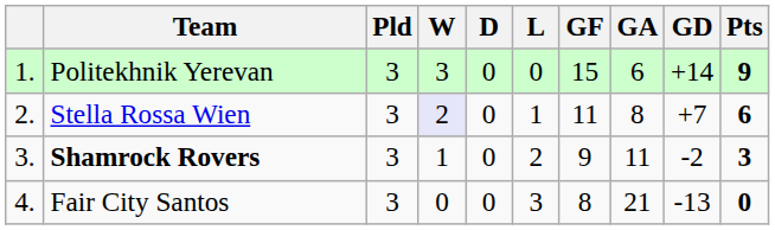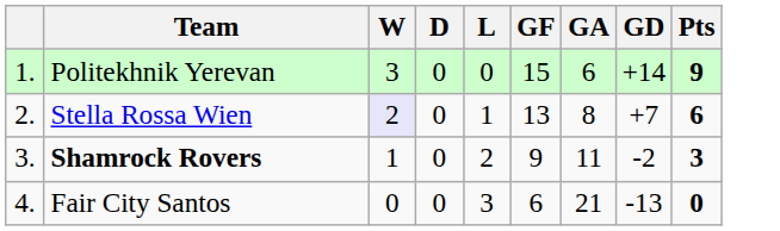- column: Pld | 3 | 3 | 3 | 3
Stella Rossa Wien | GF: 11 -> 13
Fair City Santos | GF: 8 -> 6
